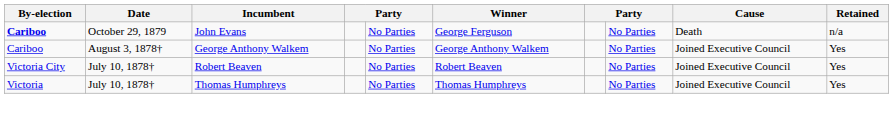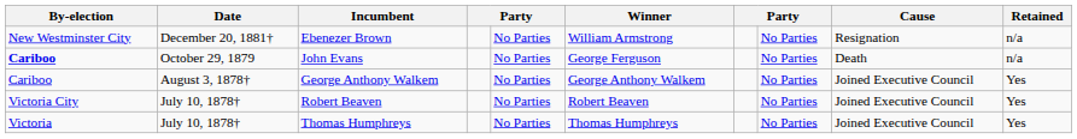+ row: New Westminster City | December 20, 1881† | Ebenezer Brown | No Parties | William Armstrong | No Parties | Resignation | n/a
